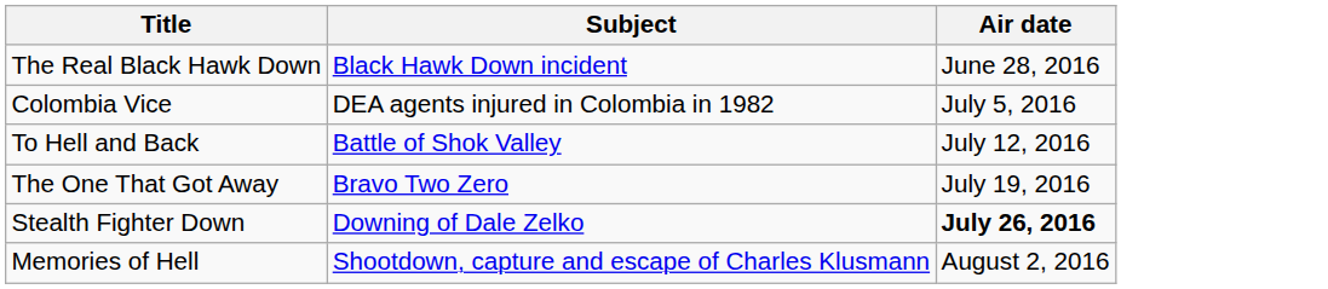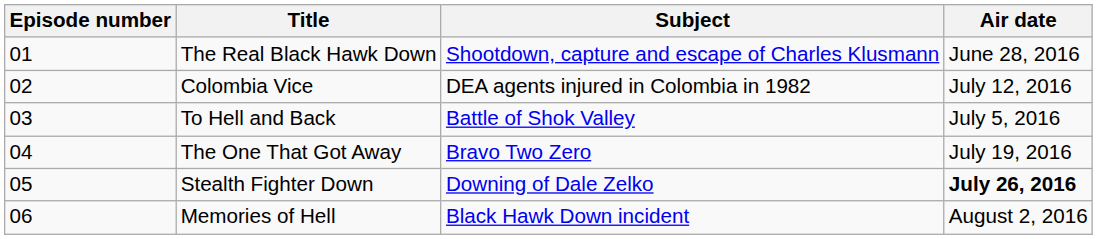+ column: Episode number | 01 | 02 | 03 | 04 | 05 | 06
The Real Black Hawk Down | Subject: Black Hawk Down incident -> Shootdown, capture and escape of Charles Klusmann
Colombia Vice | Air date: July 5, 2016 -> July 12, 2016
To Hell and Back | Air date: July 12, 2016 -> July 5, 2016
Memories of Hell | Subject: Shootdown, capture and escape of Charles Klusmann -> Black Hawk Down incident
